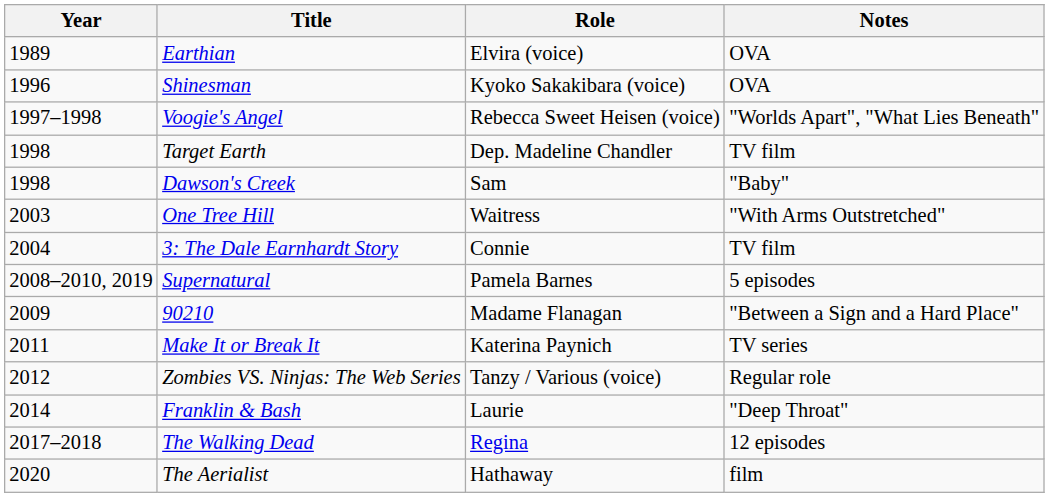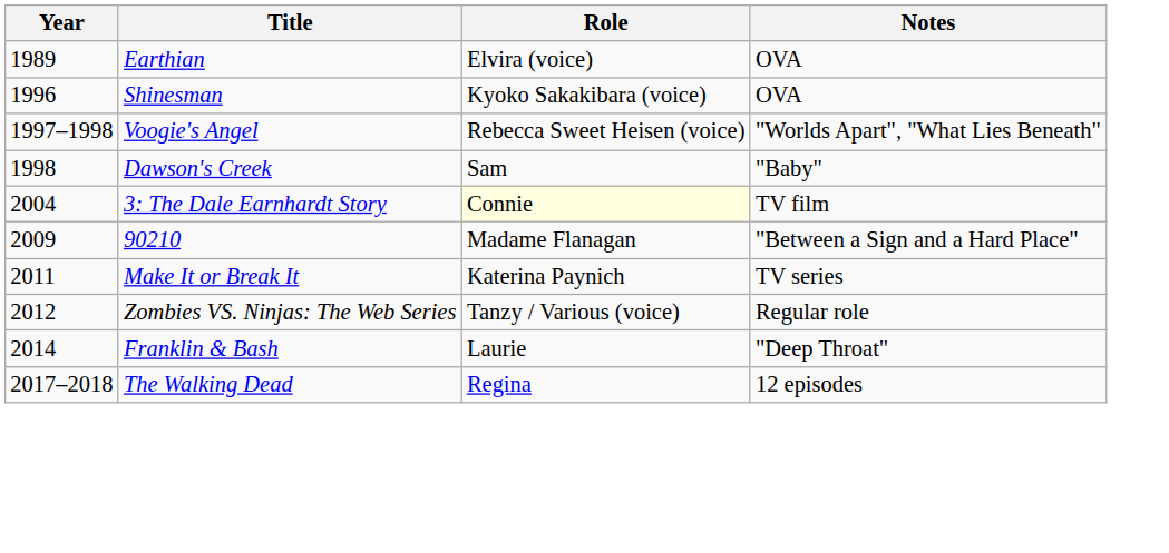- row: 1998 | Target Earth | Dep. Madeline Chandler | TV film
- row: 2003 | One Tree Hill | Waitress | "With Arms Outstretched"
3: The Dale Earnhardt Story | Role: no background -> lightyellow background
- row: 2008–2010, 2019 | Supernatural | Pamela Barnes | 5 episodes
- row: 2020 | The Aerialist | Hathaway | film
